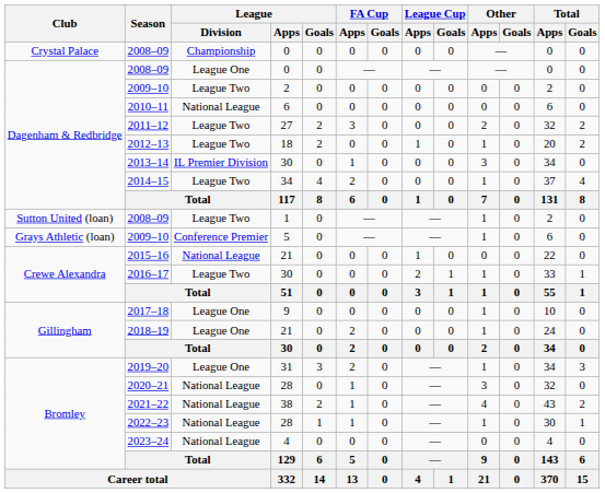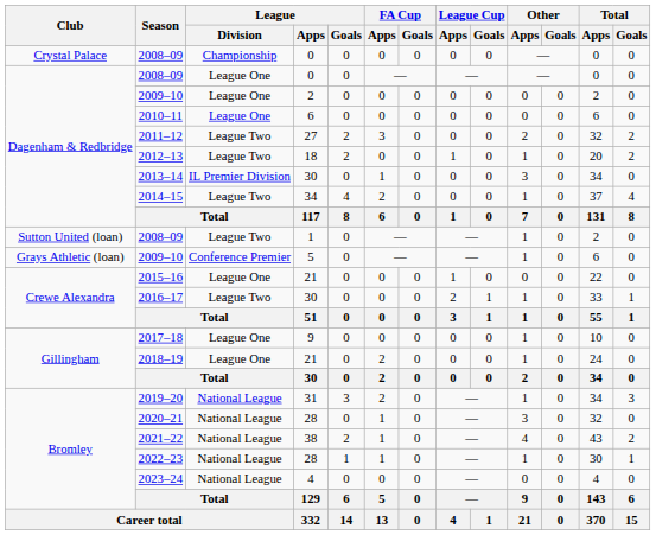Dagenham & Redbridge / 2009–10 | League / Division: League Two -> League One
2010–11 | League / Division: National League -> League One
2015–16 | League / Division: National League -> League One
2019–20 | League / Division: League One -> National League
